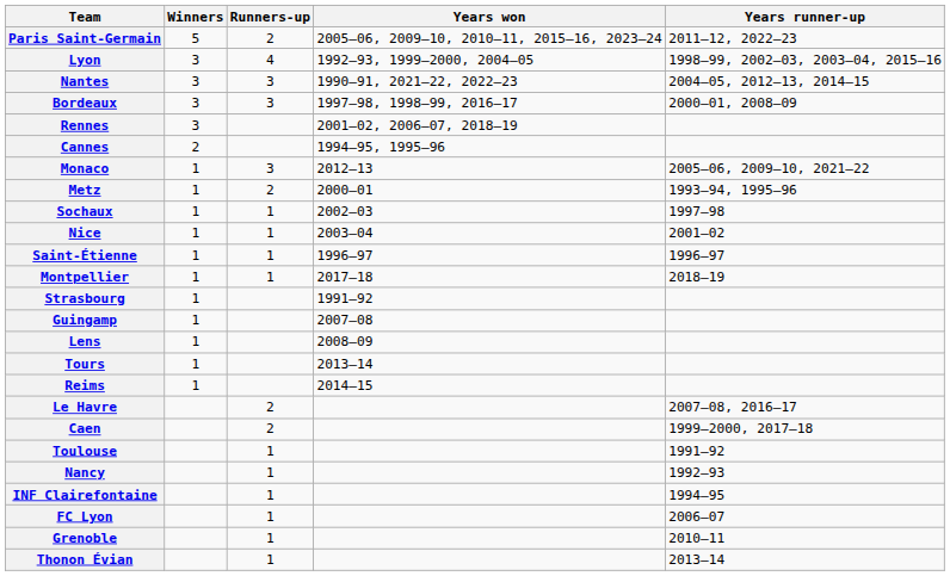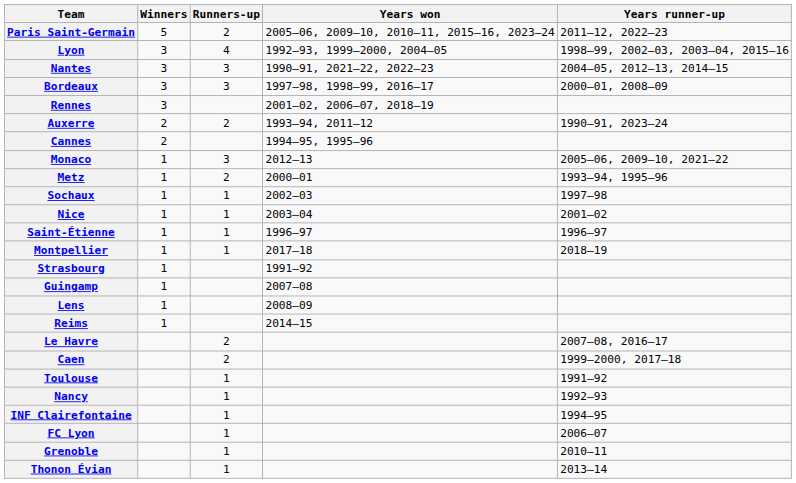+ row: Auxerre | 2 | 2 | 1993–94, 2011–12 | 1990–91, 2023–24
- row: Tours | 1 | 2013–14
